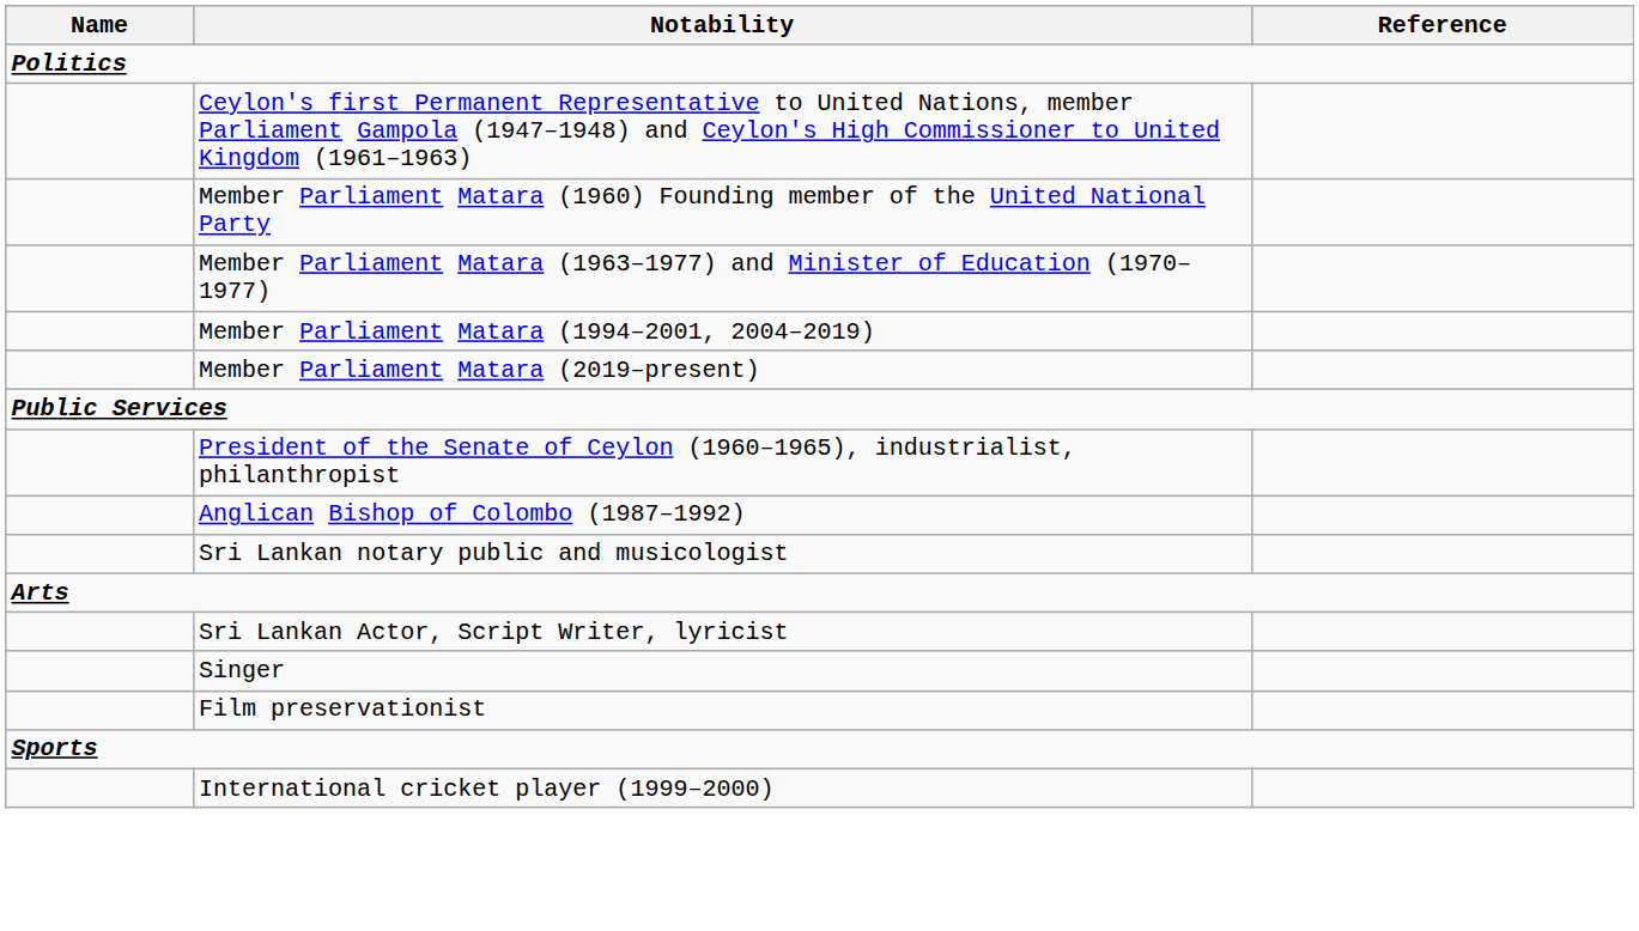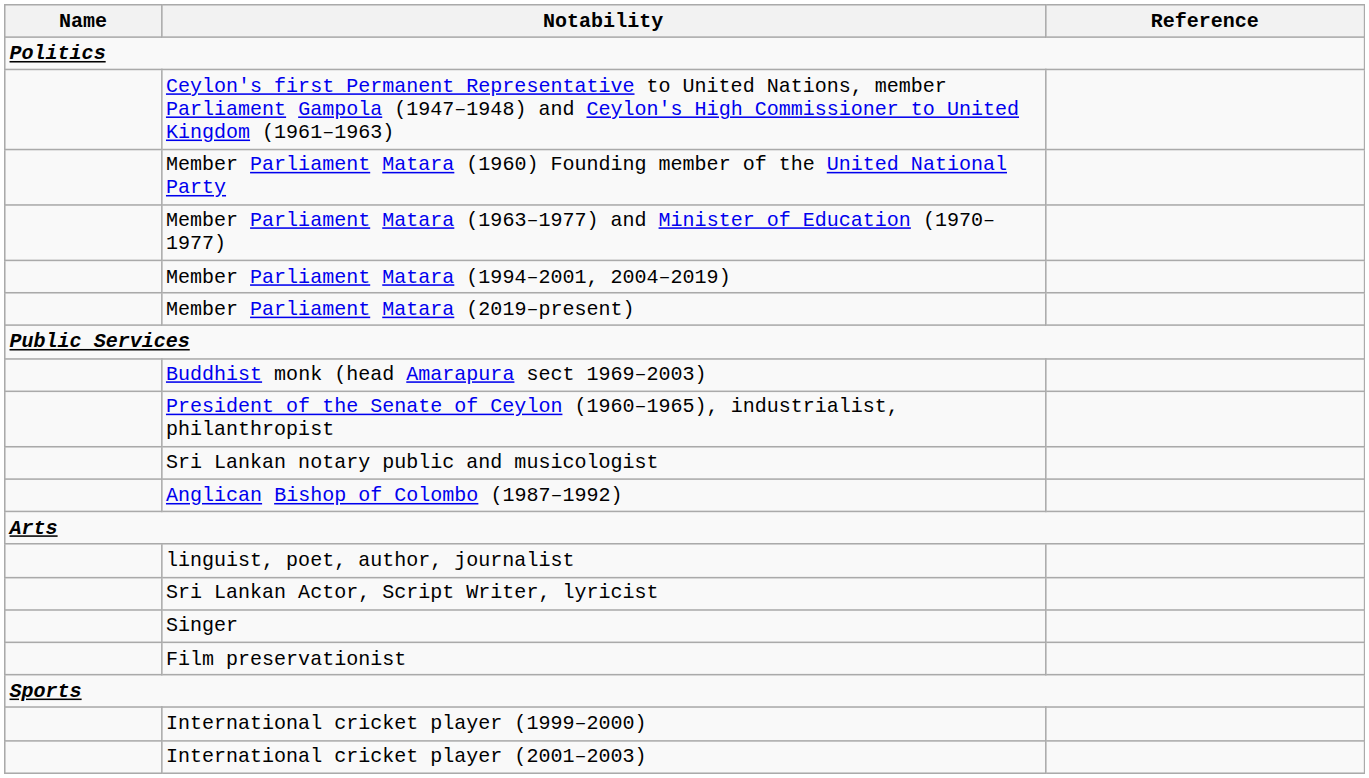+ row: Buddhist monk (head Amarapura sect 1969–2003)
rows swapped: Anglican Bishop of Colombo (1987–1992) <-> Sri Lankan notary public and musicologist
+ row: linguist, poet, author, journalist
+ row: International cricket player (2001–2003)
